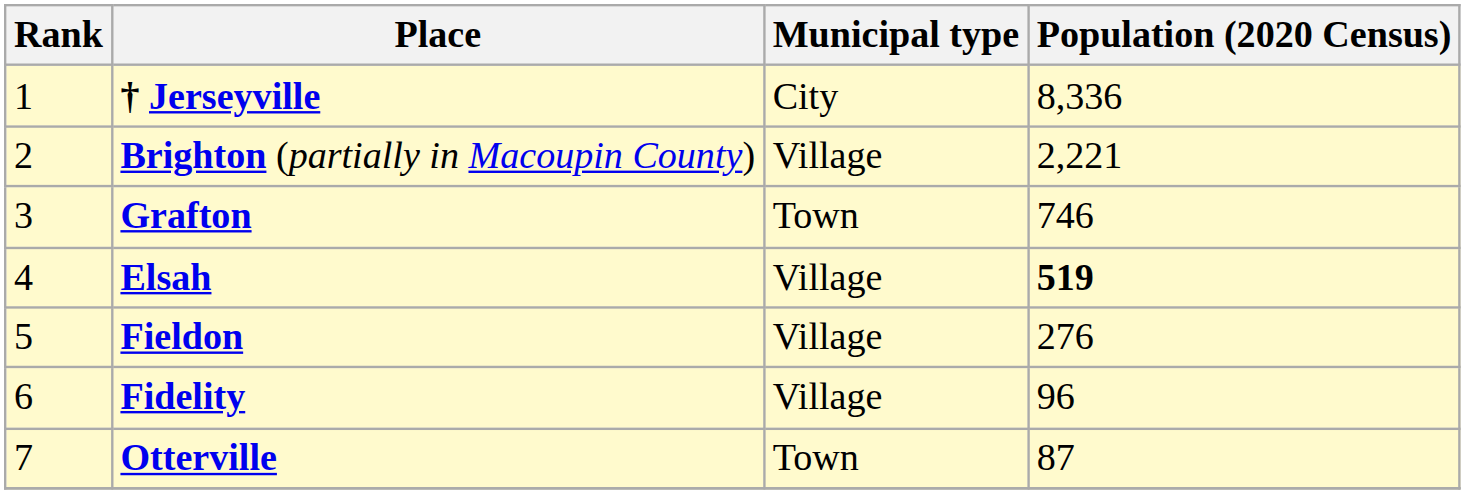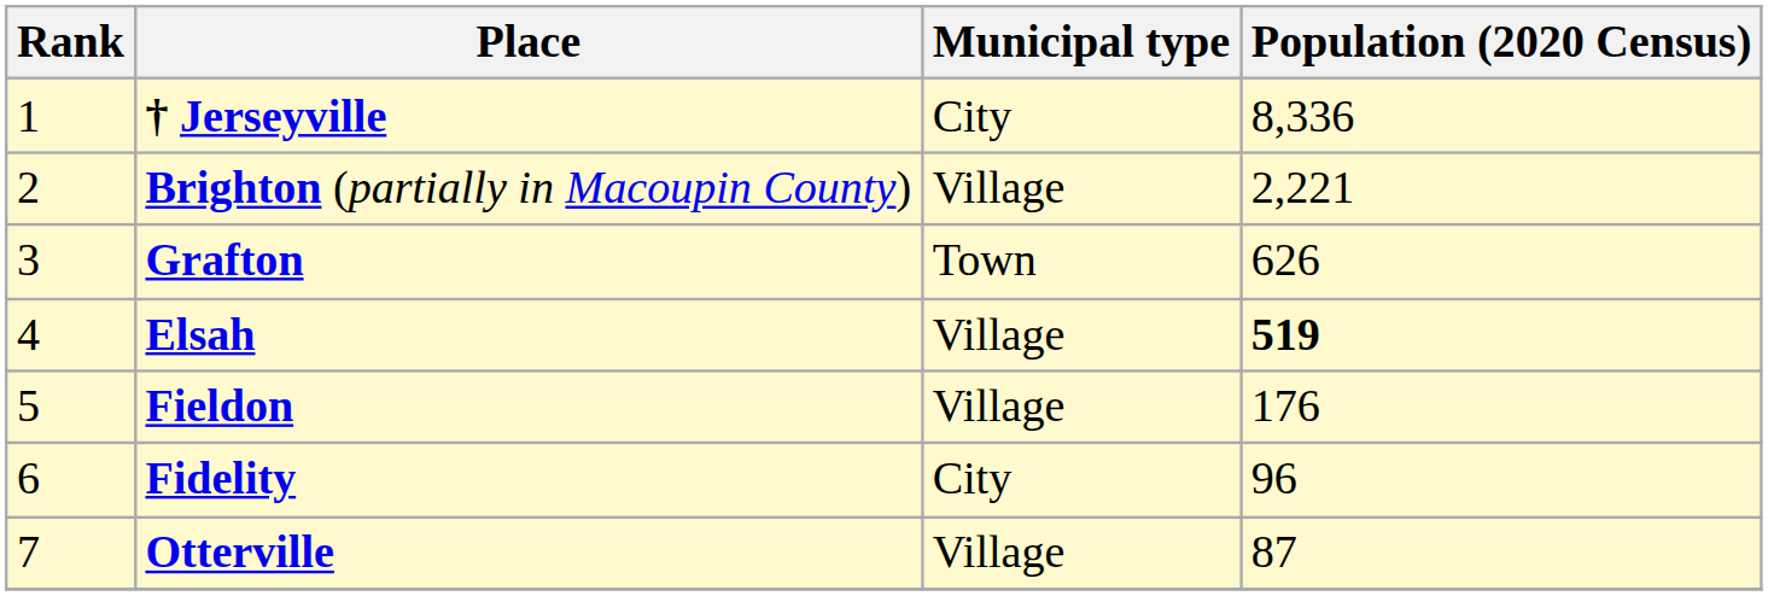Grafton | Population (2020 Census): 746 -> 626
Fieldon | Population (2020 Census): 276 -> 176
Fidelity | Municipal type: Village -> City
Otterville | Municipal type: Town -> Village
